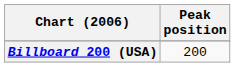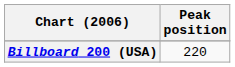Billboard 200 (USA) | Peak position: 200 -> 220
